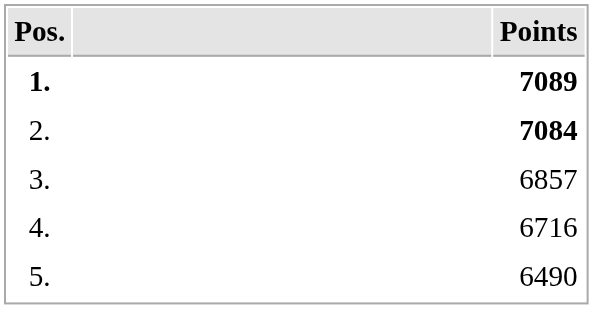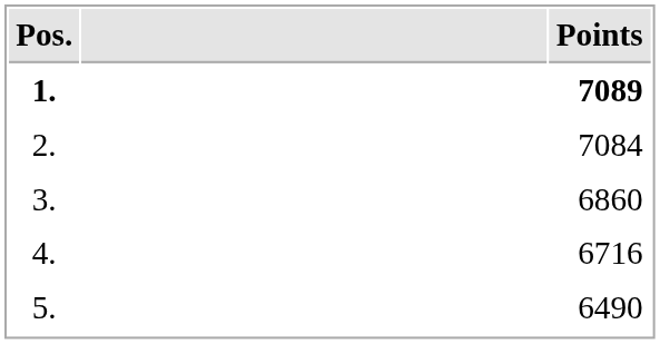2. | Points: bold -> normal
3. | Points: 6857 -> 6860
